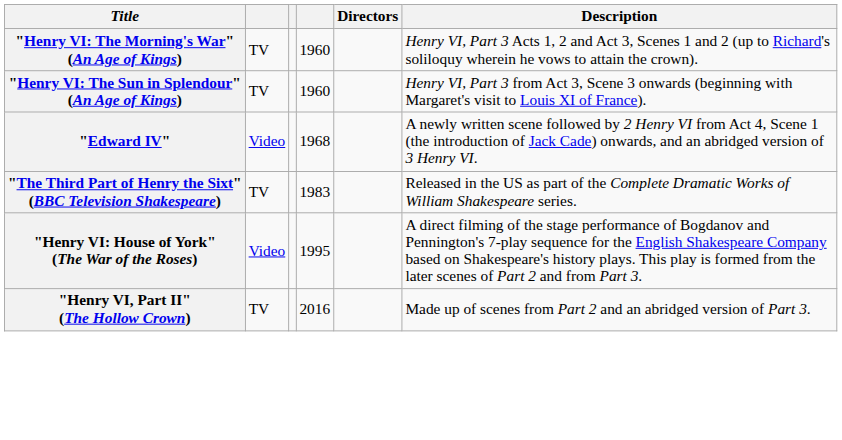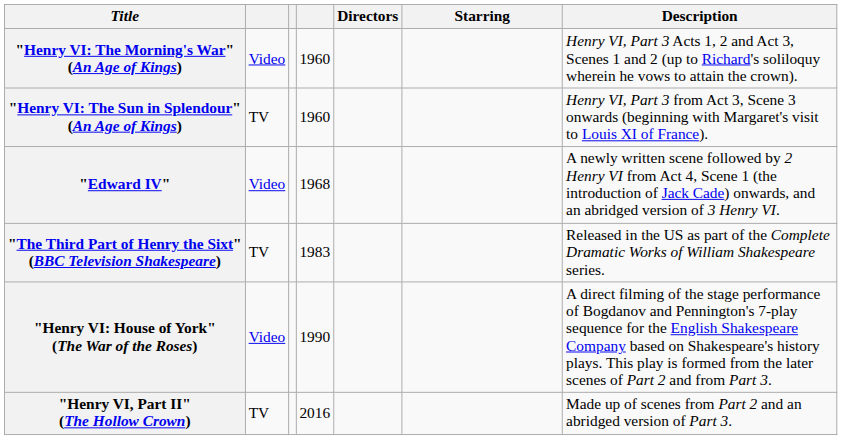+ column: Starring
"Henry VI: The Morning's War" (An Age of Kings) | column 2: TV -> Video
"Henry VI: House of York" (The War of the Roses) | column 4: 1995 -> 1990
